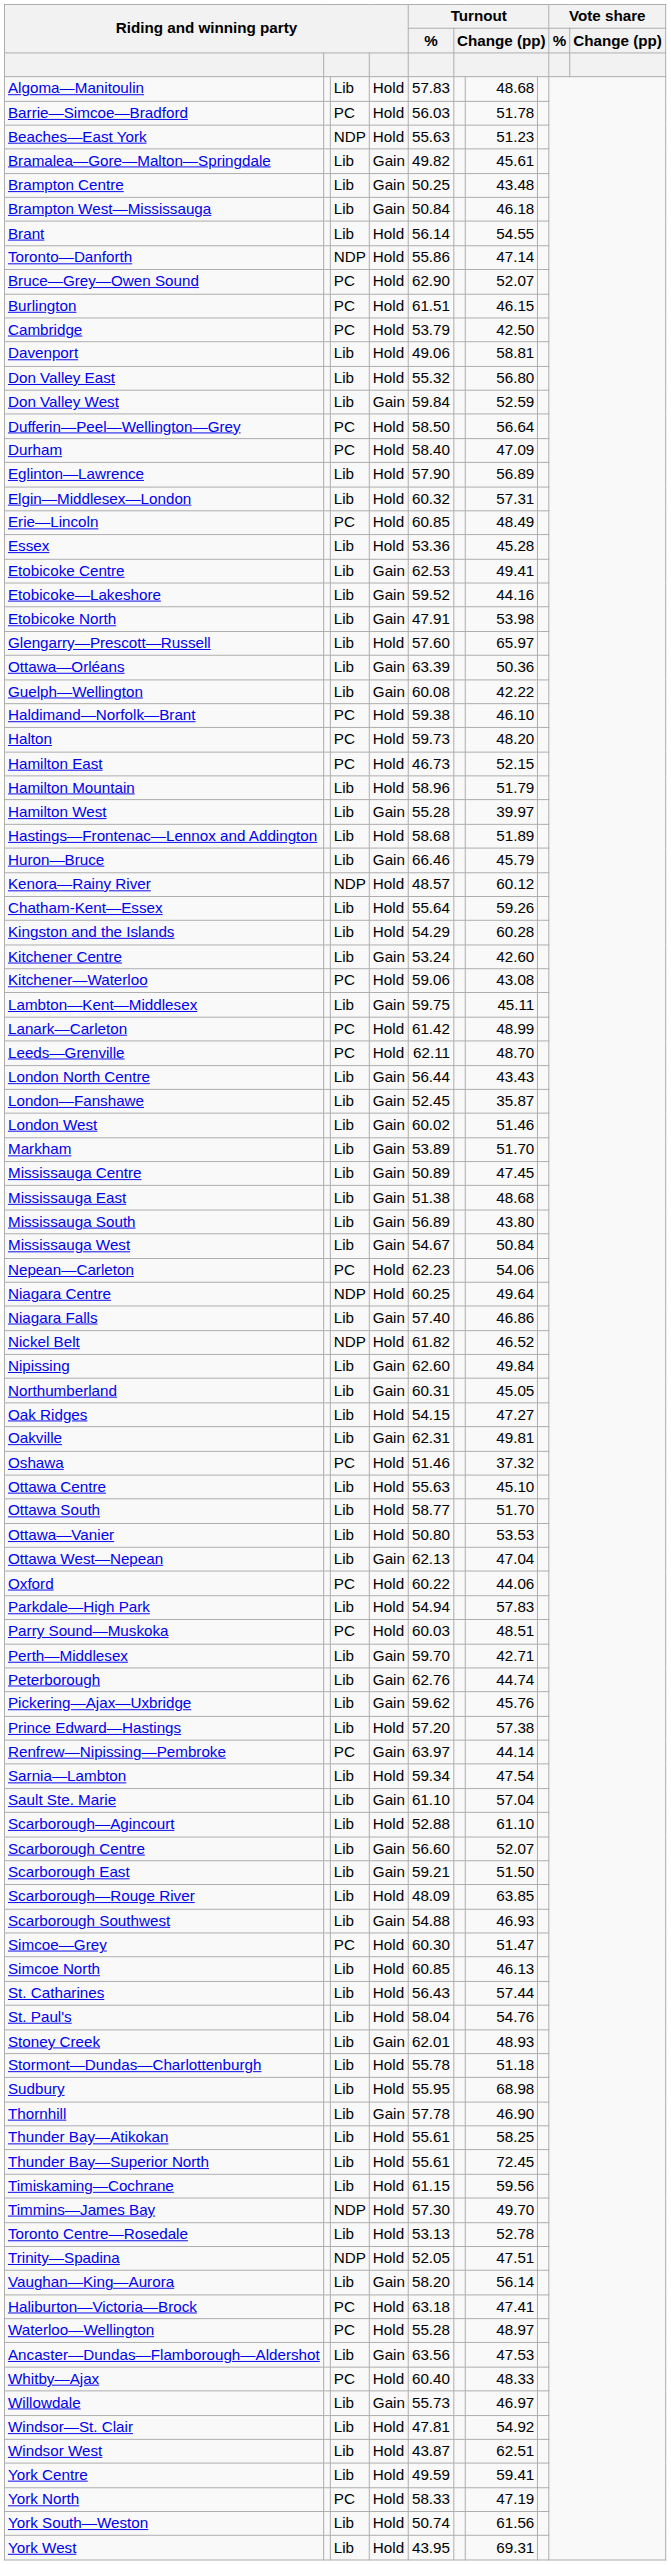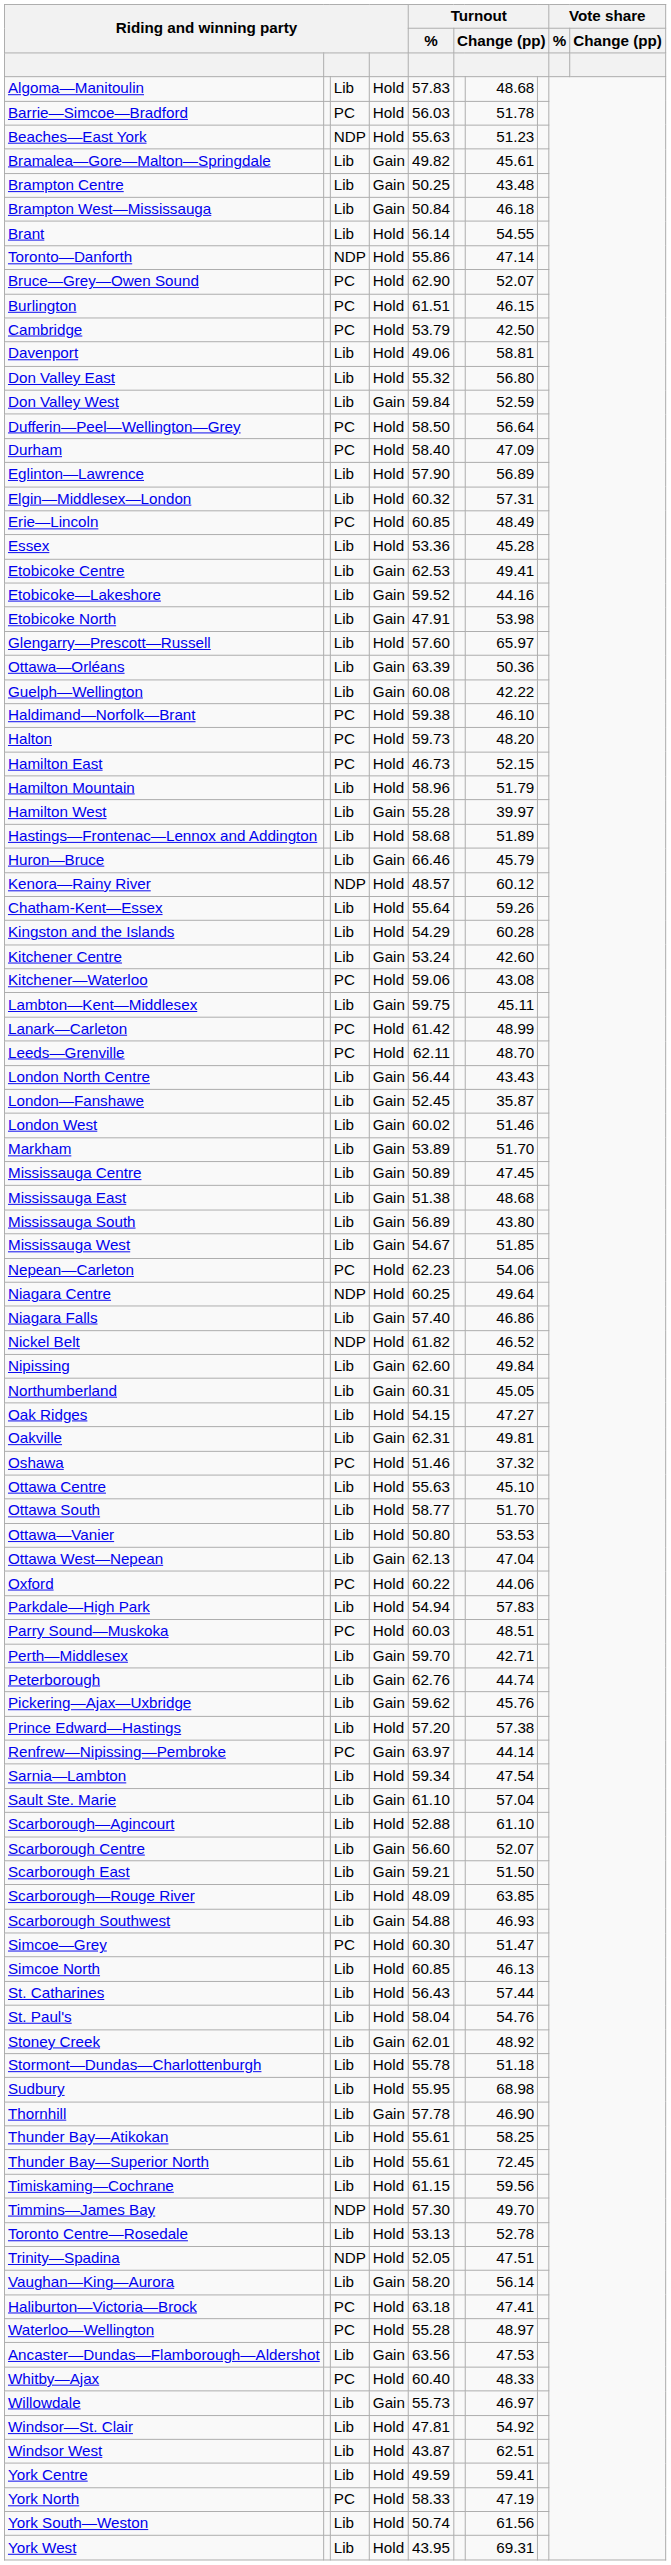Mississauga West | column 7: 50.84 -> 51.85
Stoney Creek | column 7: 48.93 -> 48.92
